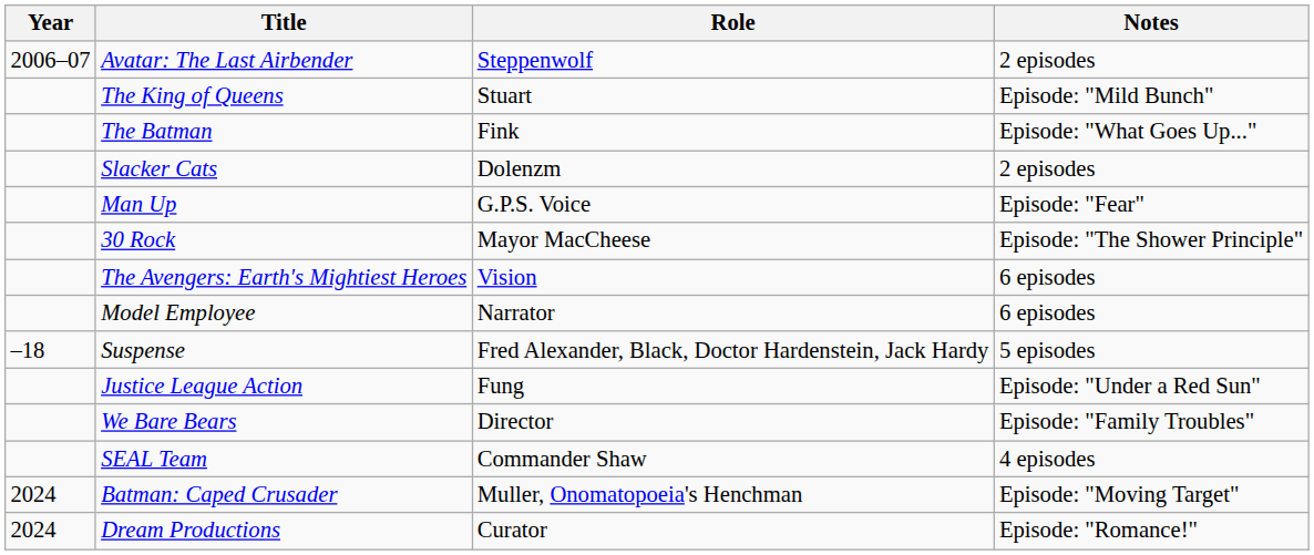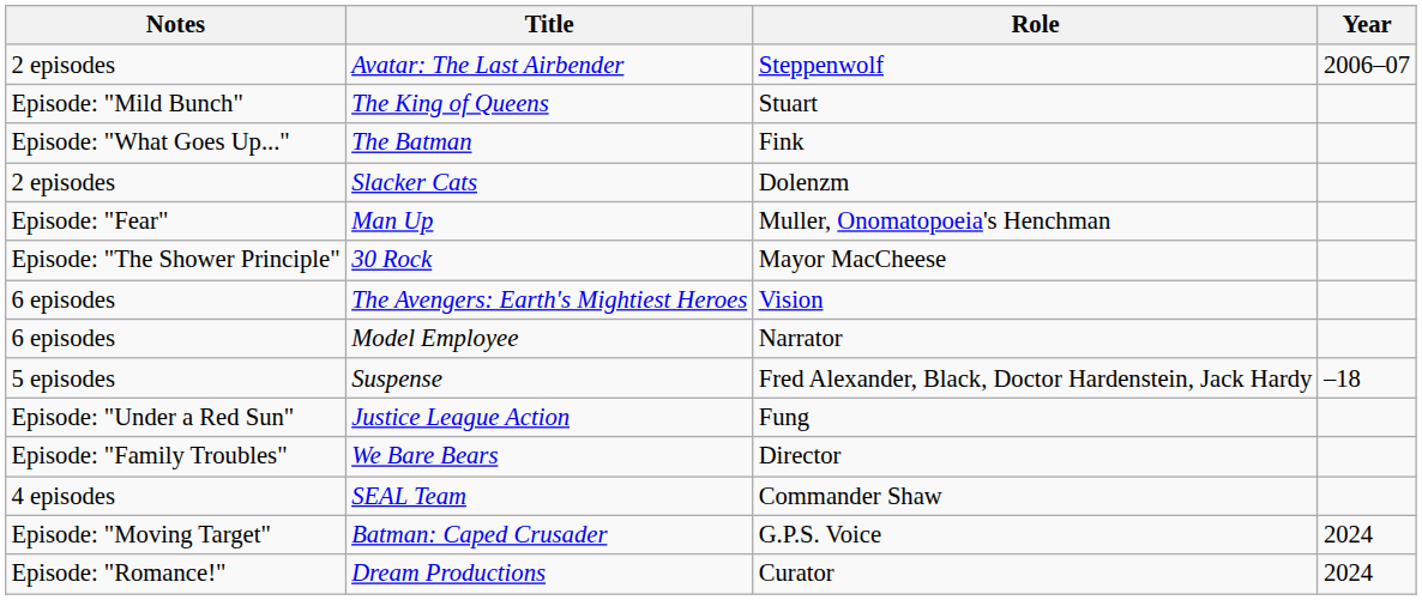columns swapped: Year <-> Notes
Man Up | Role: G.P.S. Voice -> Muller, Onomatopoeia's Henchman
Batman: Caped Crusader | Role: Muller, Onomatopoeia's Henchman -> G.P.S. Voice
